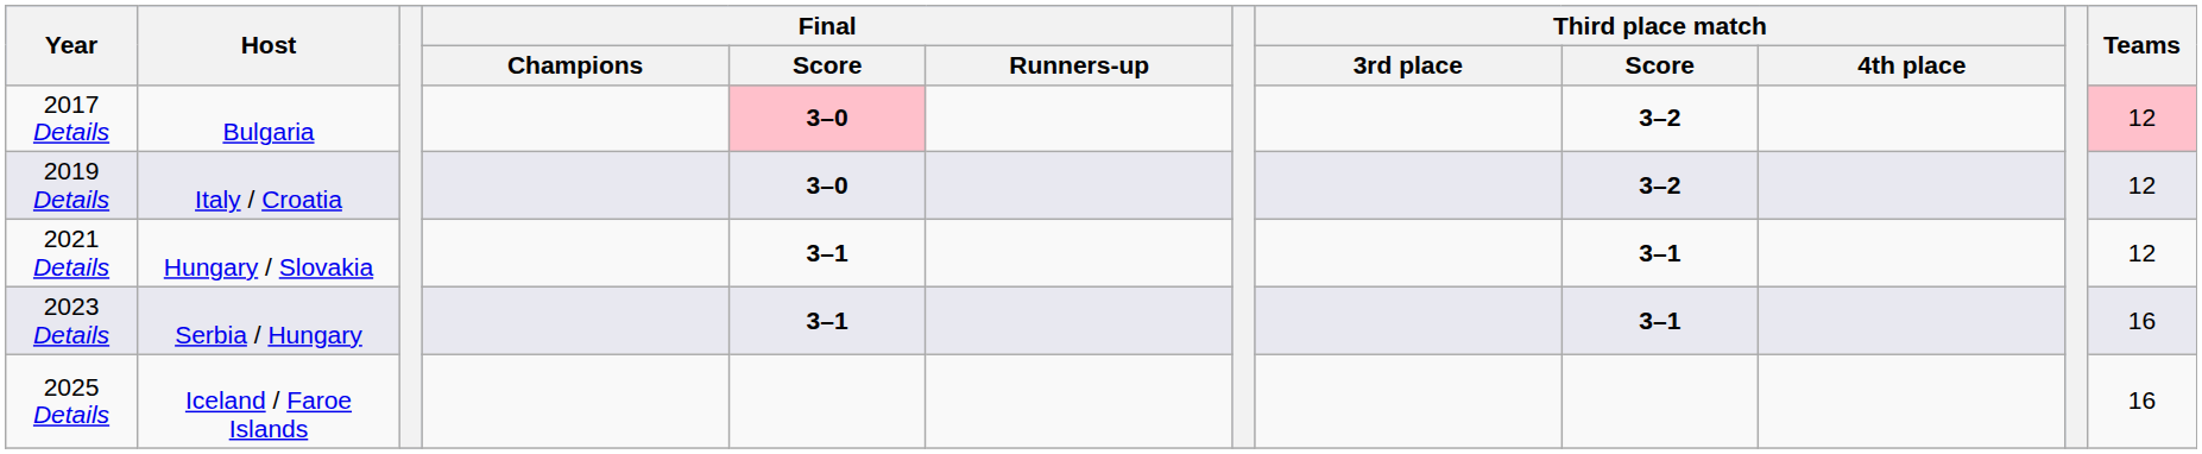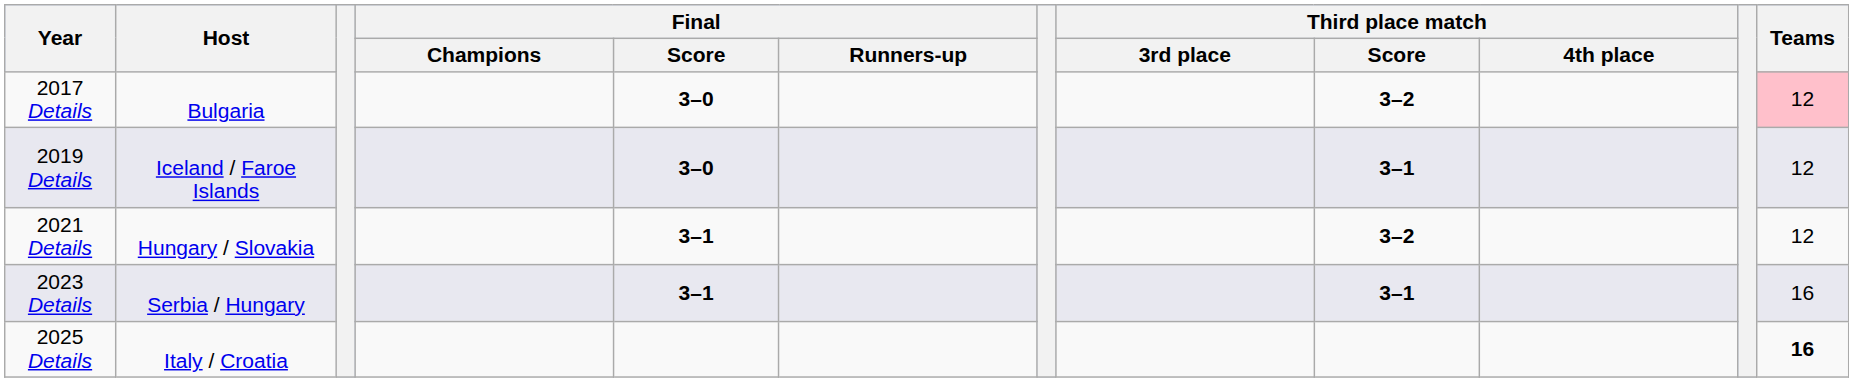2017 Details | Final / Score: pink background -> no background
2019 Details | Host: Italy / Croatia -> Iceland / Faroe Islands
2019 Details | Third place match / Score: 3–2 -> 3–1
2021 Details | Third place match / Score: 3–1 -> 3–2
2025 Details | Host: Iceland / Faroe Islands -> Italy / Croatia
2025 Details | Teams: normal -> bold
